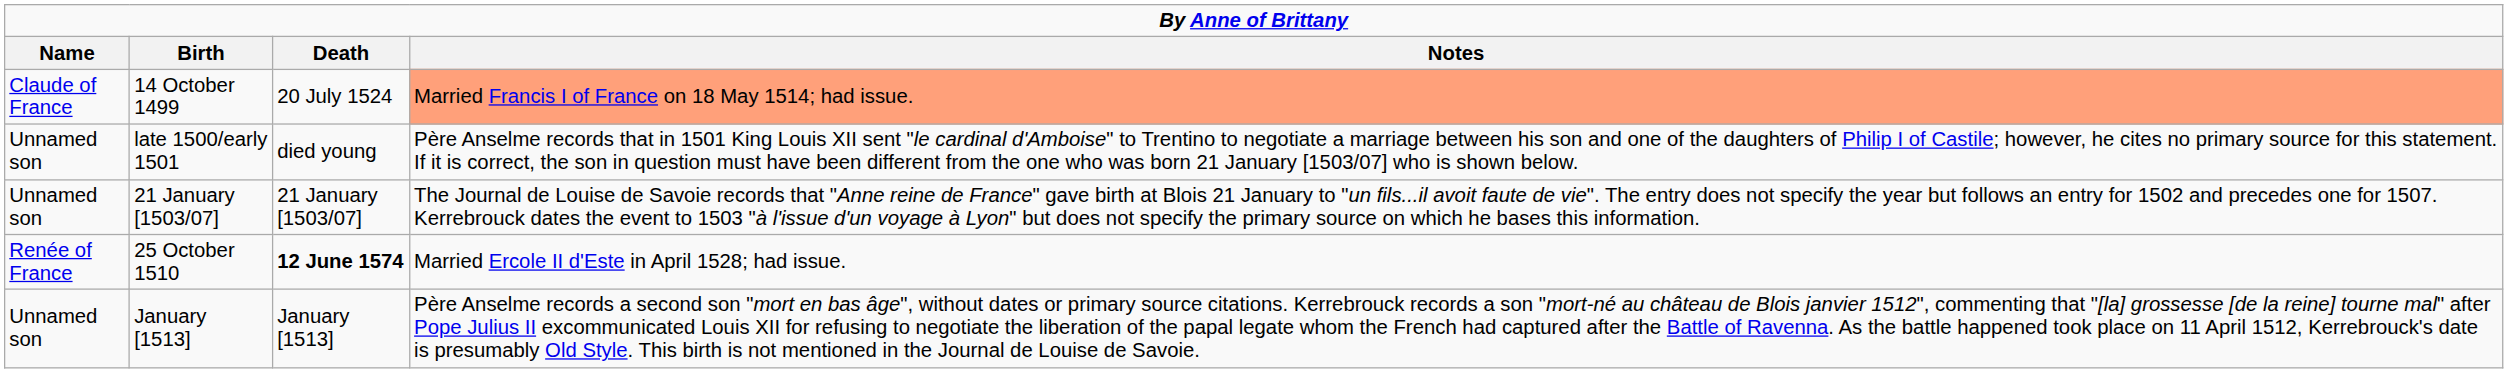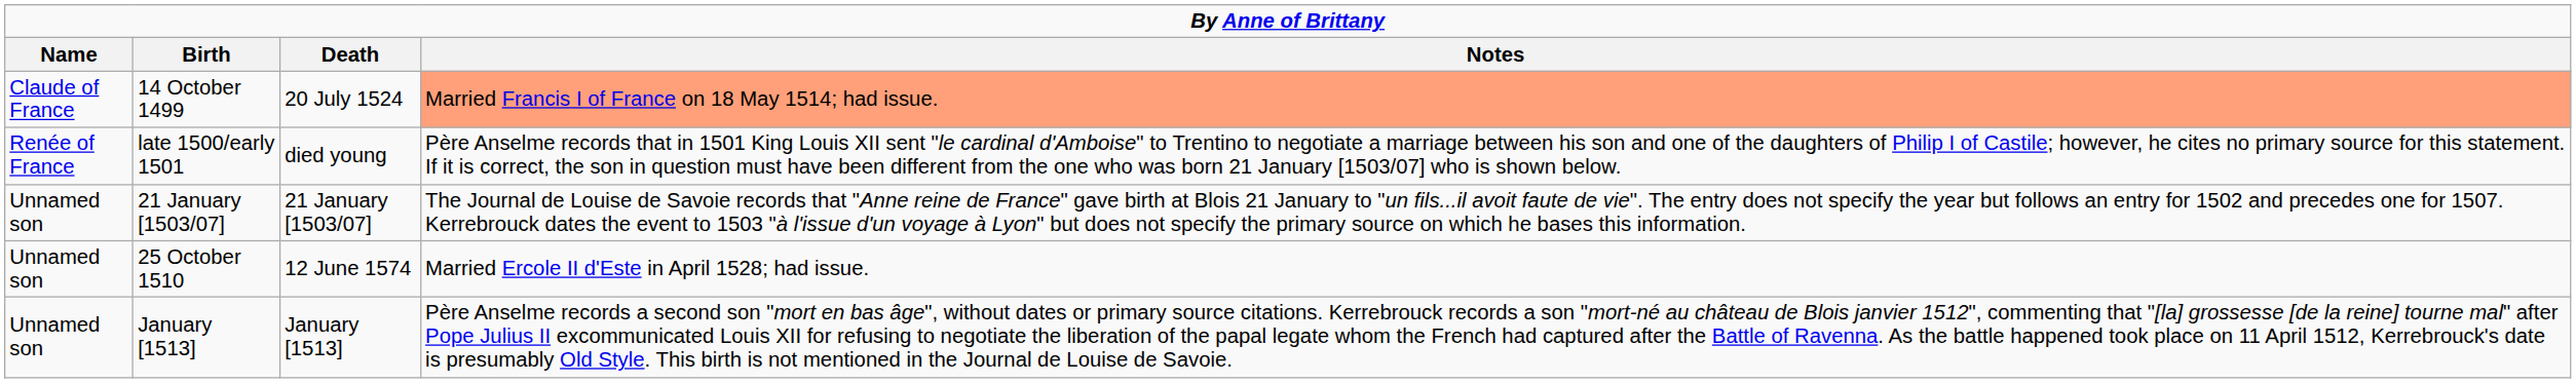late 1500/early 1501 | Name: Unnamed son -> Renée of France
25 October 1510 | Name: Renée of France -> Unnamed son
25 October 1510 | Death: bold -> normal
